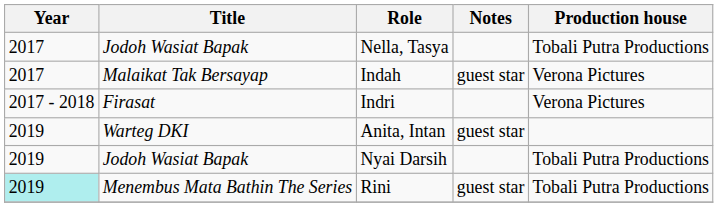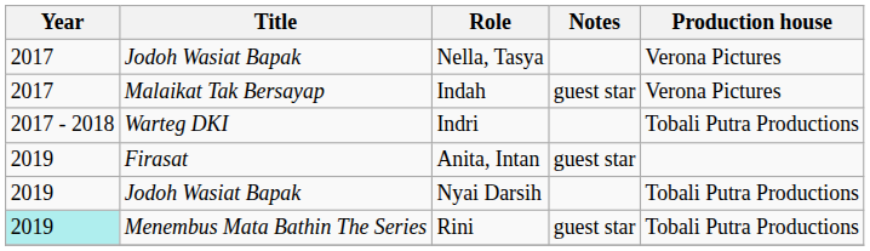Nella, Tasya | Production house: Tobali Putra Productions -> Verona Pictures
Indri | Title: Firasat -> Warteg DKI
Indri | Production house: Verona Pictures -> Tobali Putra Productions
Anita, Intan | Title: Warteg DKI -> Firasat
